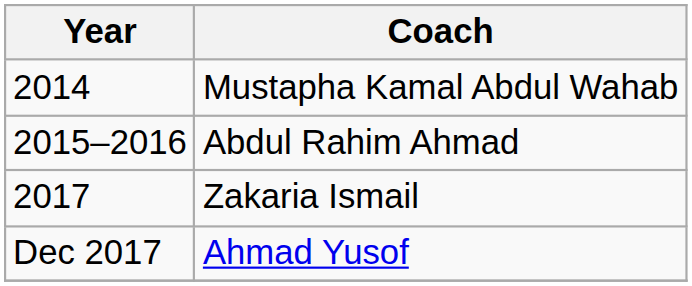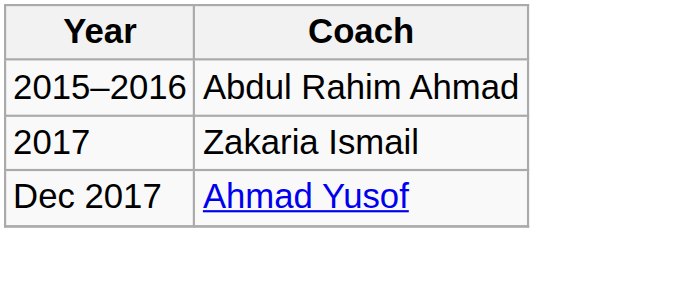- row: 2014 | Mustapha Kamal Abdul Wahab
